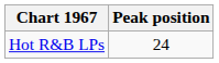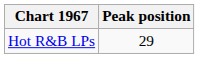Hot R&B LPs | Peak position: 24 -> 29
